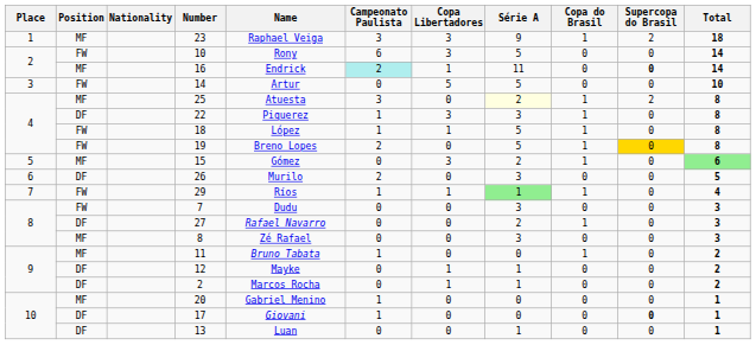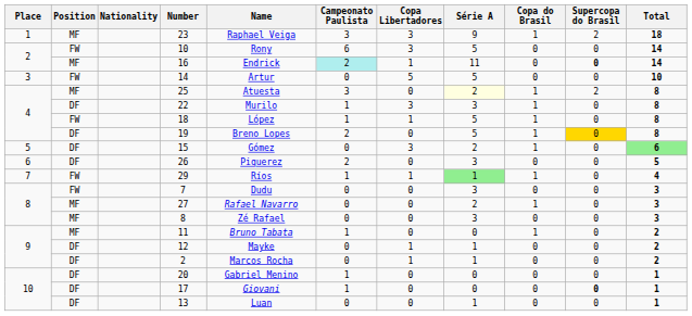22 | Name: Piquerez -> Murilo
19 | Position: FW -> DF
15 | Position: MF -> DF
26 | Name: Murilo -> Piquerez
27 | Position: DF -> MF
20 | Position: MF -> DF
